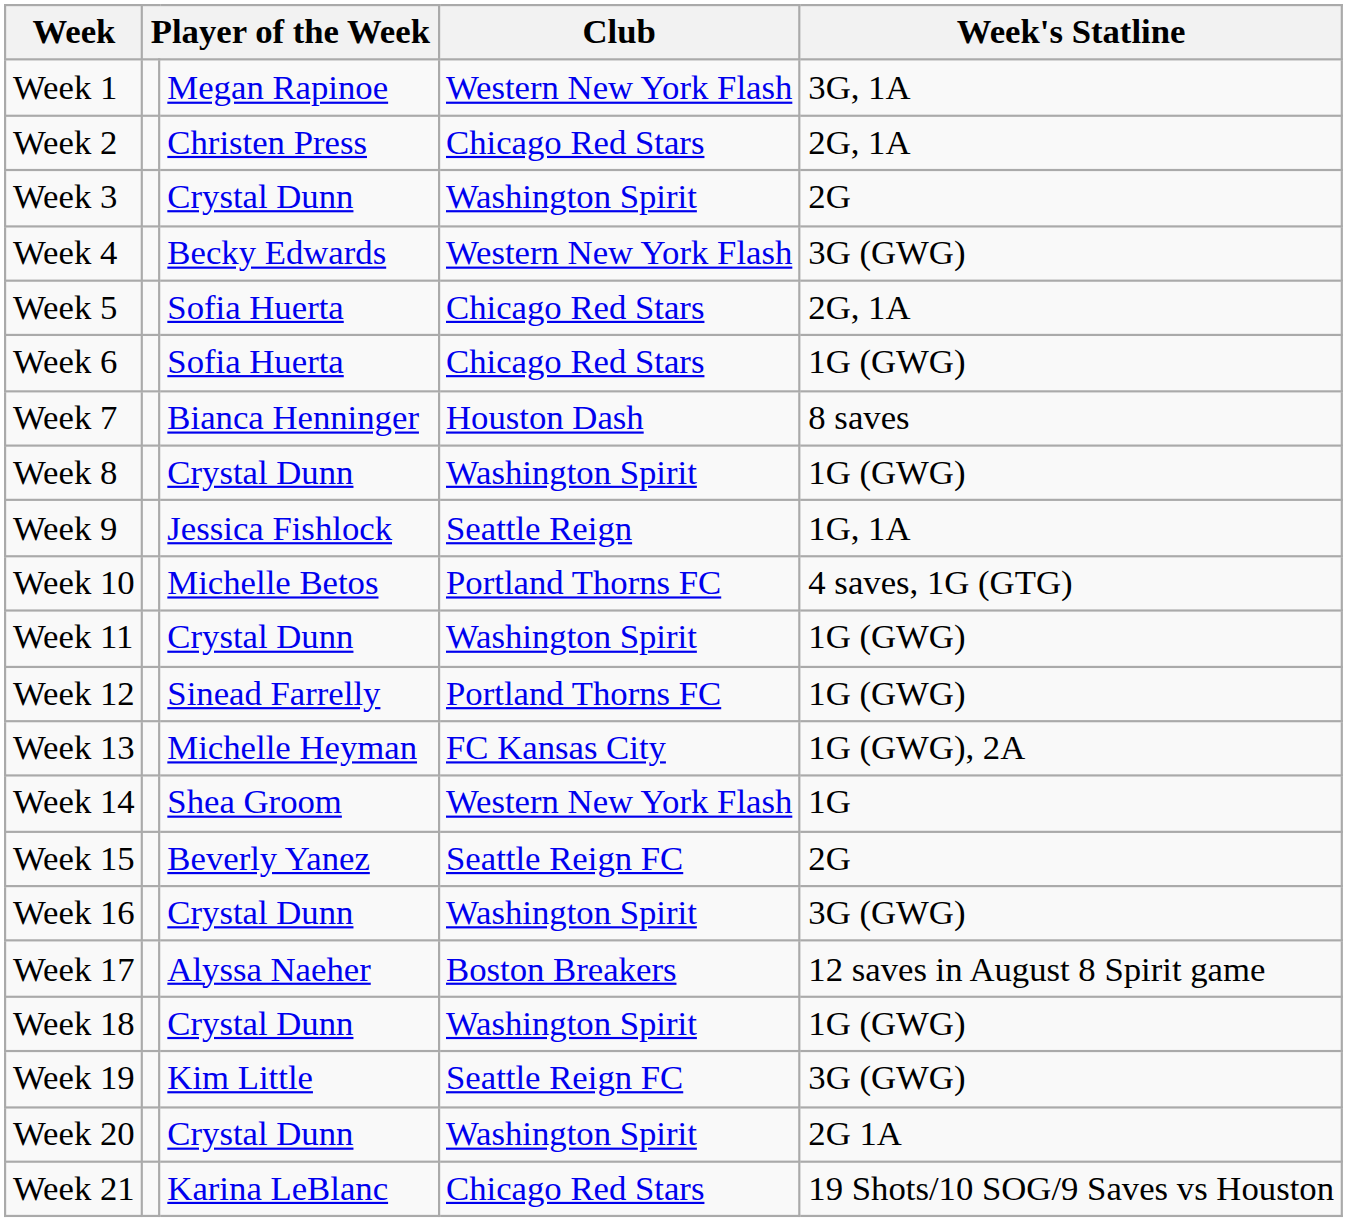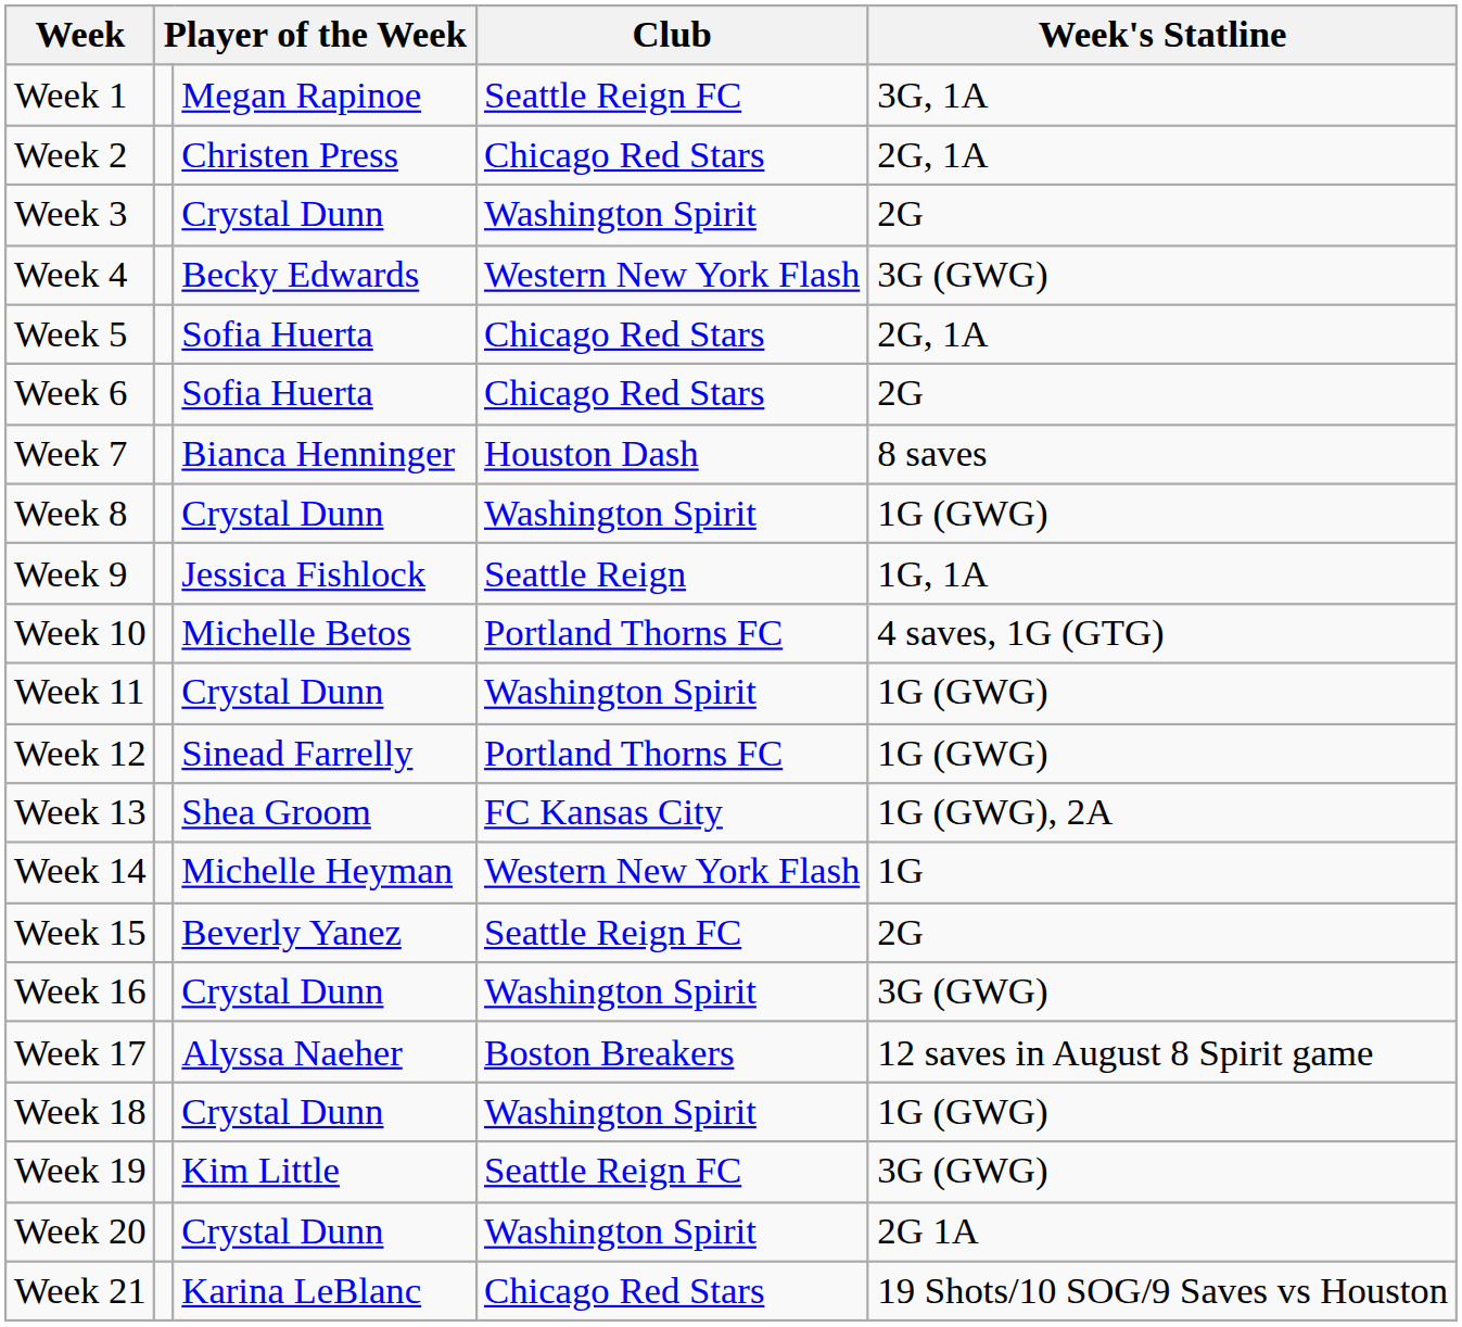Week 1 | Club: Western New York Flash -> Seattle Reign FC
Week 6 | Week's Statline: 1G (GWG) -> 2G
Week 13 | column 3: Michelle Heyman -> Shea Groom
Week 14 | column 3: Shea Groom -> Michelle Heyman
